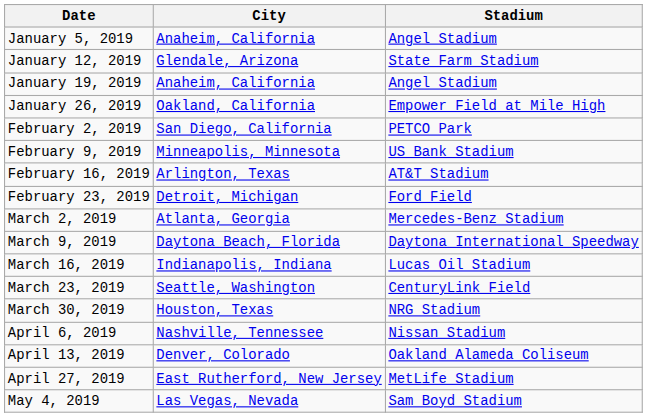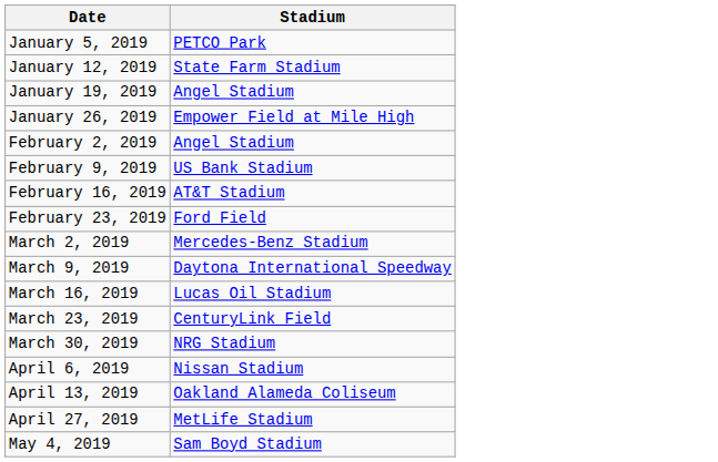- column: City | Anaheim, California | Glendale, Arizona | Anaheim, California | Oakland, California | San Diego, California | Minneapolis, Minnesota | Arlington, Texas | Detroit, Michigan | Atlanta, Georgia | Daytona Beach, Florida | Indianapolis, Indiana | Seattle, Washington | Houston, Texas | Nashville, Tennessee | Denver, Colorado | East Rutherford, New Jersey | Las Vegas, Nevada
January 5, 2019 | Stadium: Angel Stadium -> PETCO Park
February 2, 2019 | Stadium: PETCO Park -> Angel Stadium
